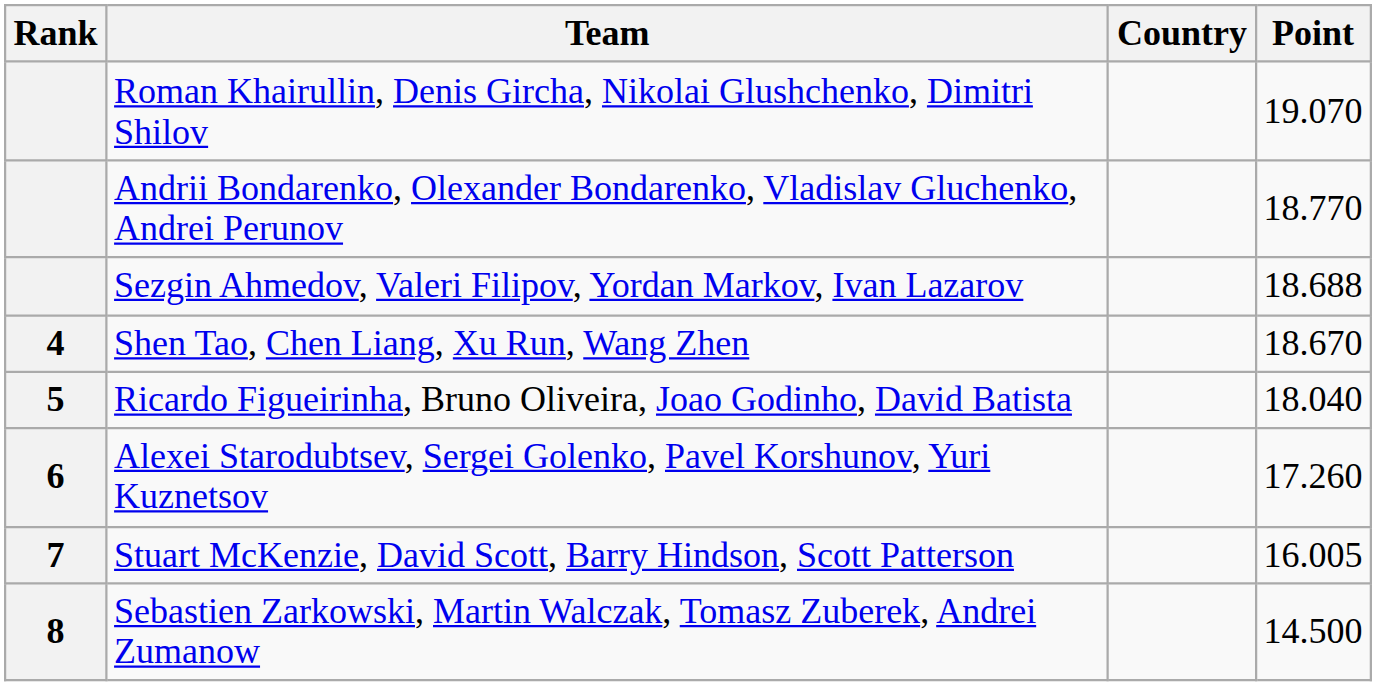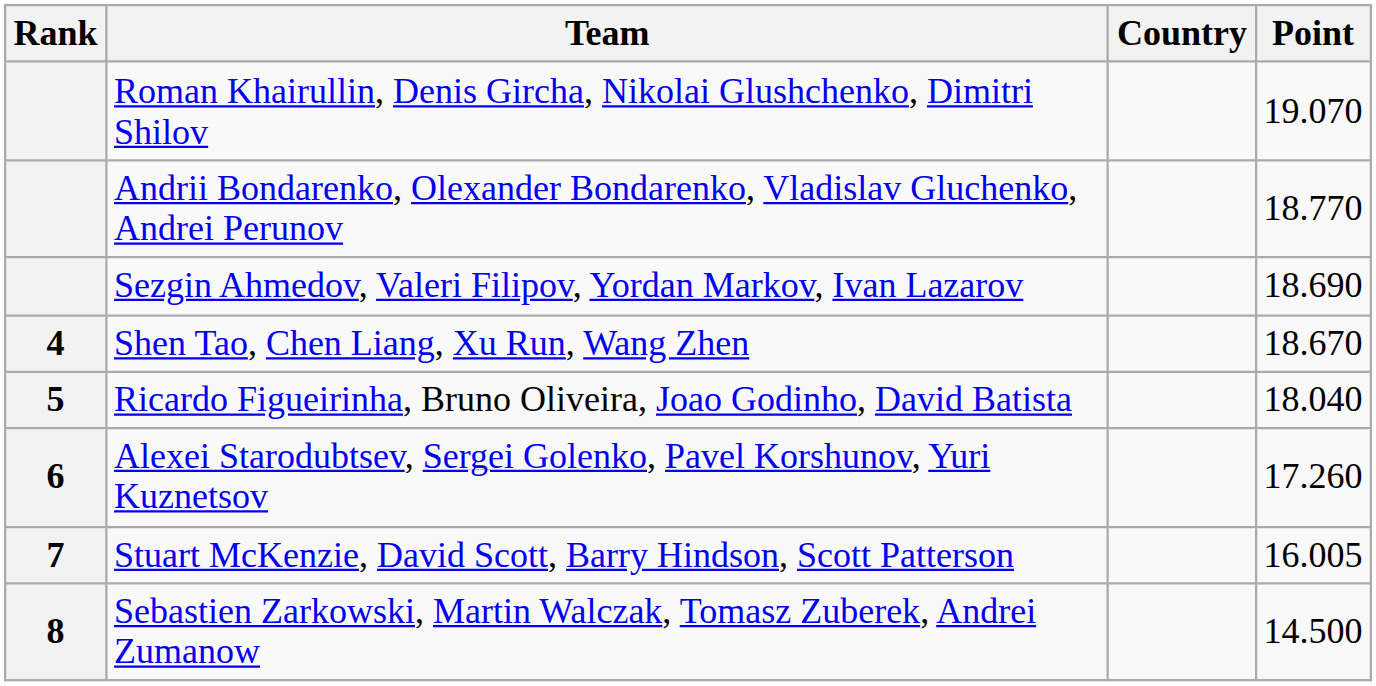Sezgin Ahmedov, Valeri Filipov, Yordan Markov, Ivan Lazarov | Point: 18.688 -> 18.690
